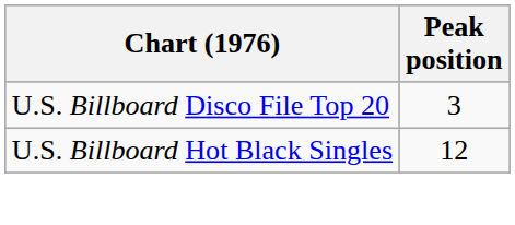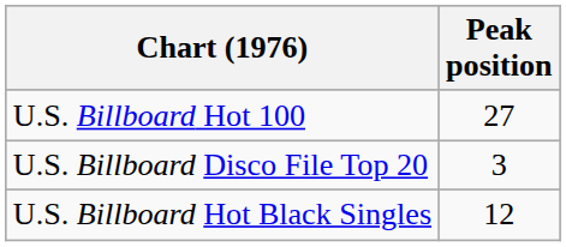+ row: U.S. Billboard Hot 100 | 27
